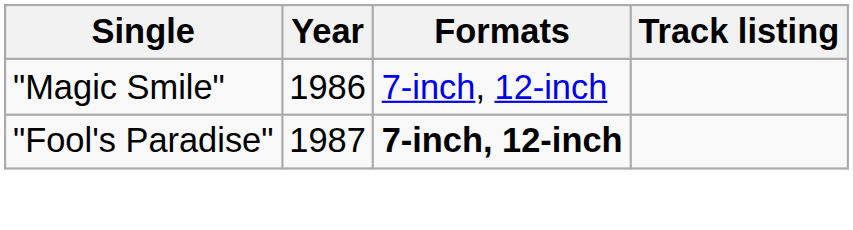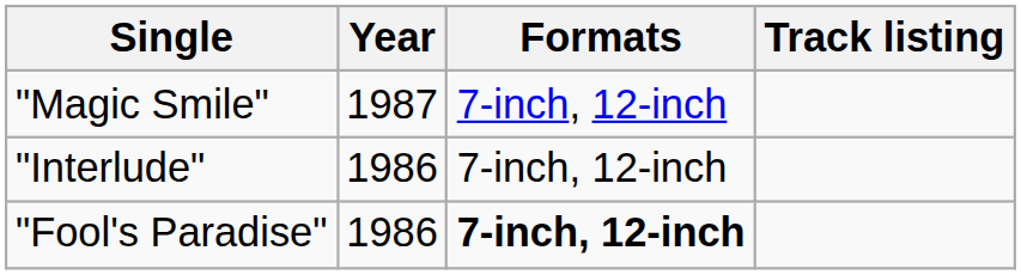"Magic Smile" | Year: 1986 -> 1987
+ row: "Interlude" | 1986 | 7-inch, 12-inch
"Fool's Paradise" | Year: 1987 -> 1986
